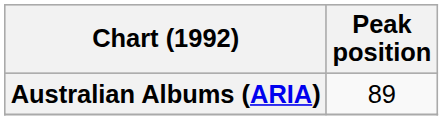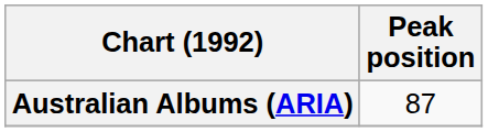Australian Albums (ARIA) | Peak position: 89 -> 87
